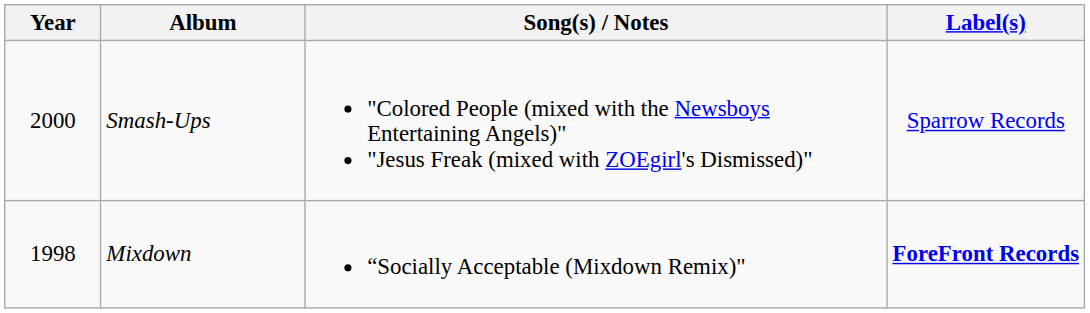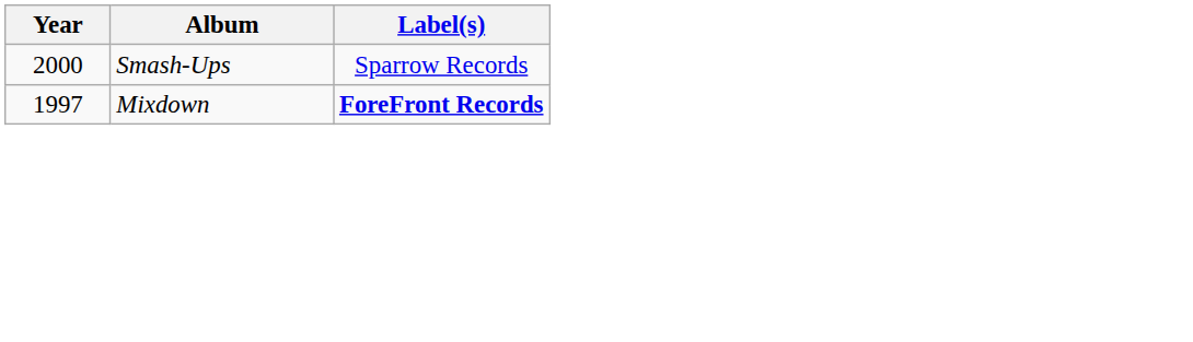- column: Song(s) / Notes | "Colored People (mixed with the Newsboys Entertaining Angels)" "Jesus Freak (mixed with ZOEgirl's Dismissed)" | “Socially Acceptable (Mixdown Remix)"
Mixdown | Year: 1998 -> 1997
